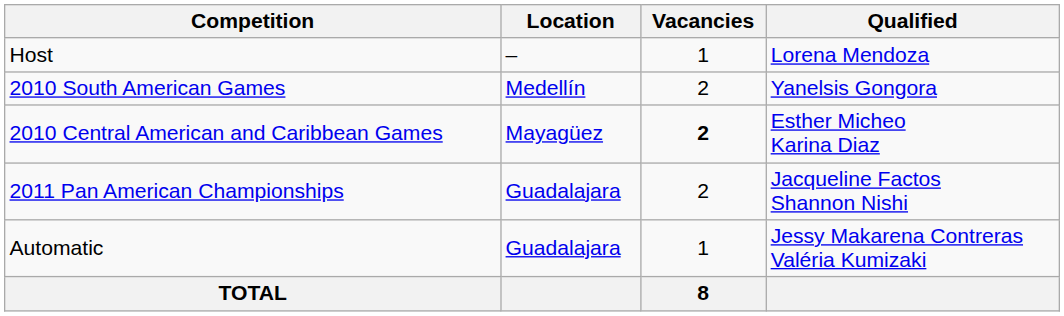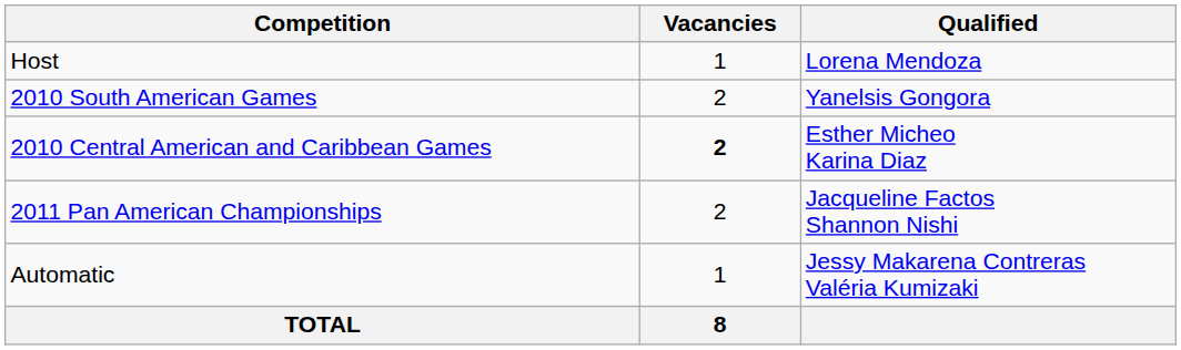- column: Location | – | Medellín | Mayagüez | Guadalajara | Guadalajara
